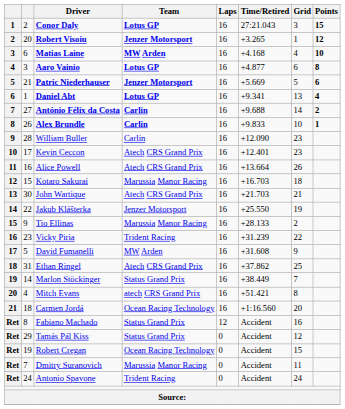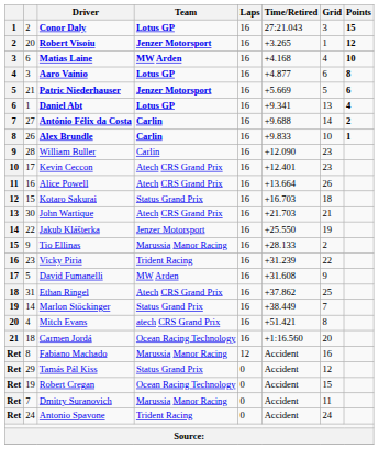Kotaro Sakurai | Team: Marussia Manor Racing -> Status Grand Prix
Fabiano Machado | Team: Status Grand Prix -> Marussia Manor Racing
